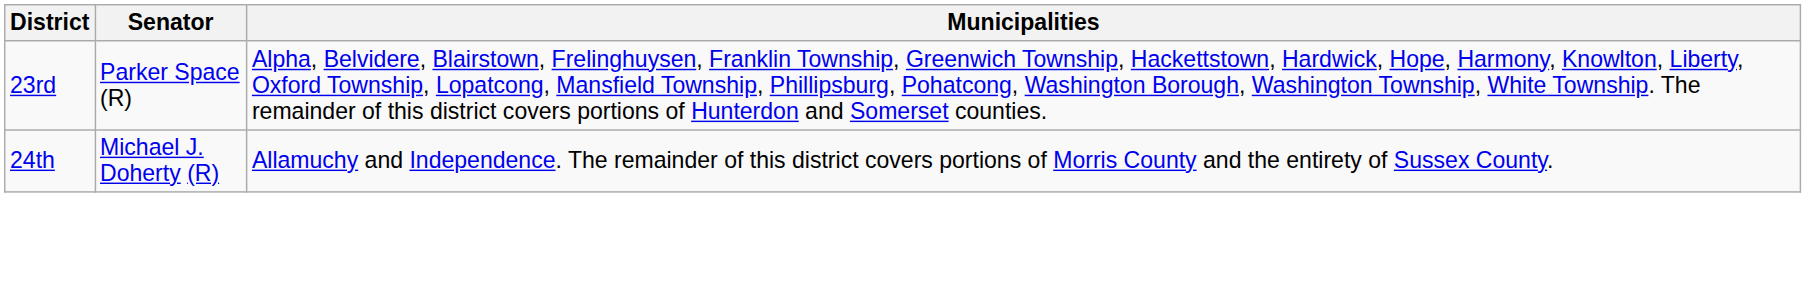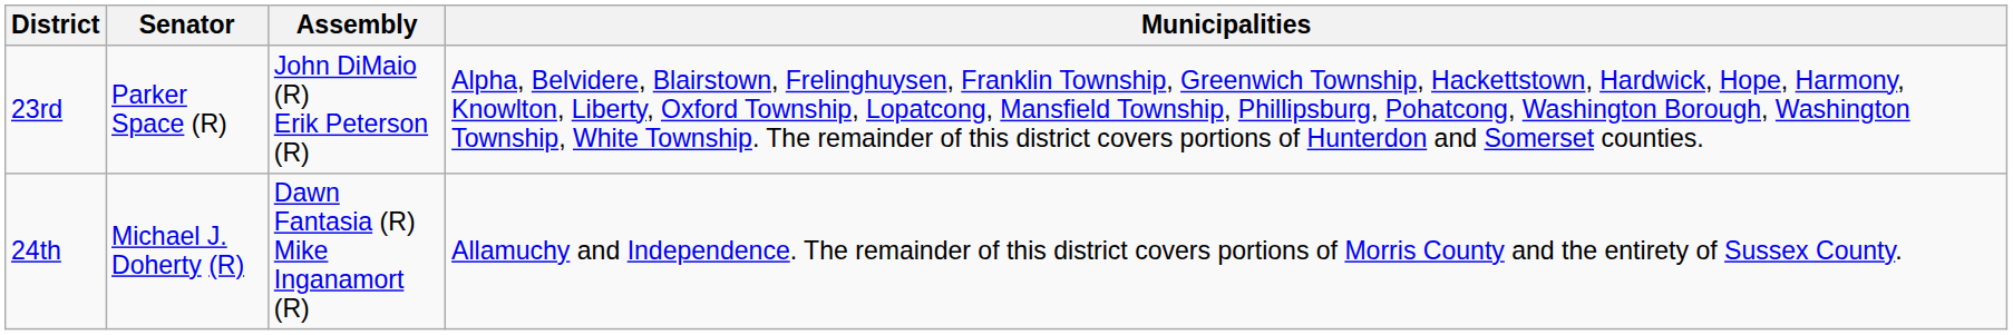+ column: Assembly | John DiMaio (R) Erik Peterson (R) | Dawn Fantasia (R) Mike Inganamort (R)
